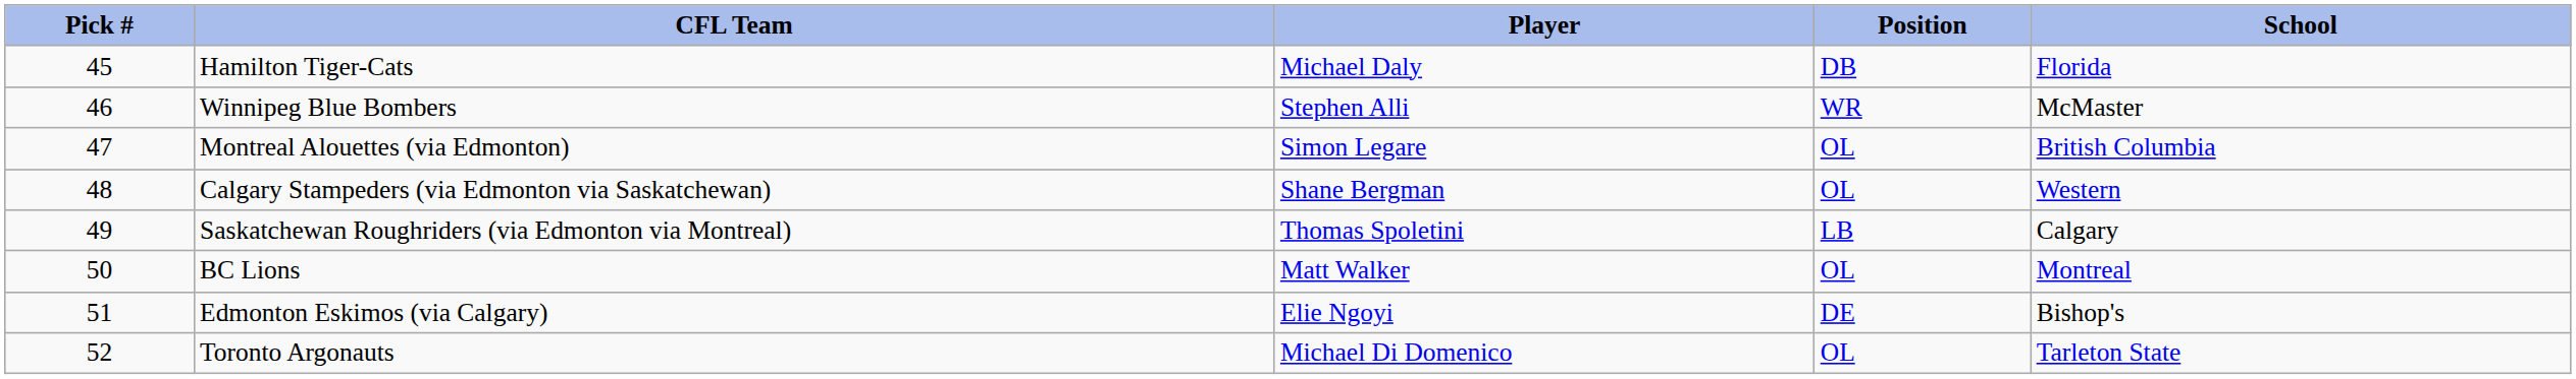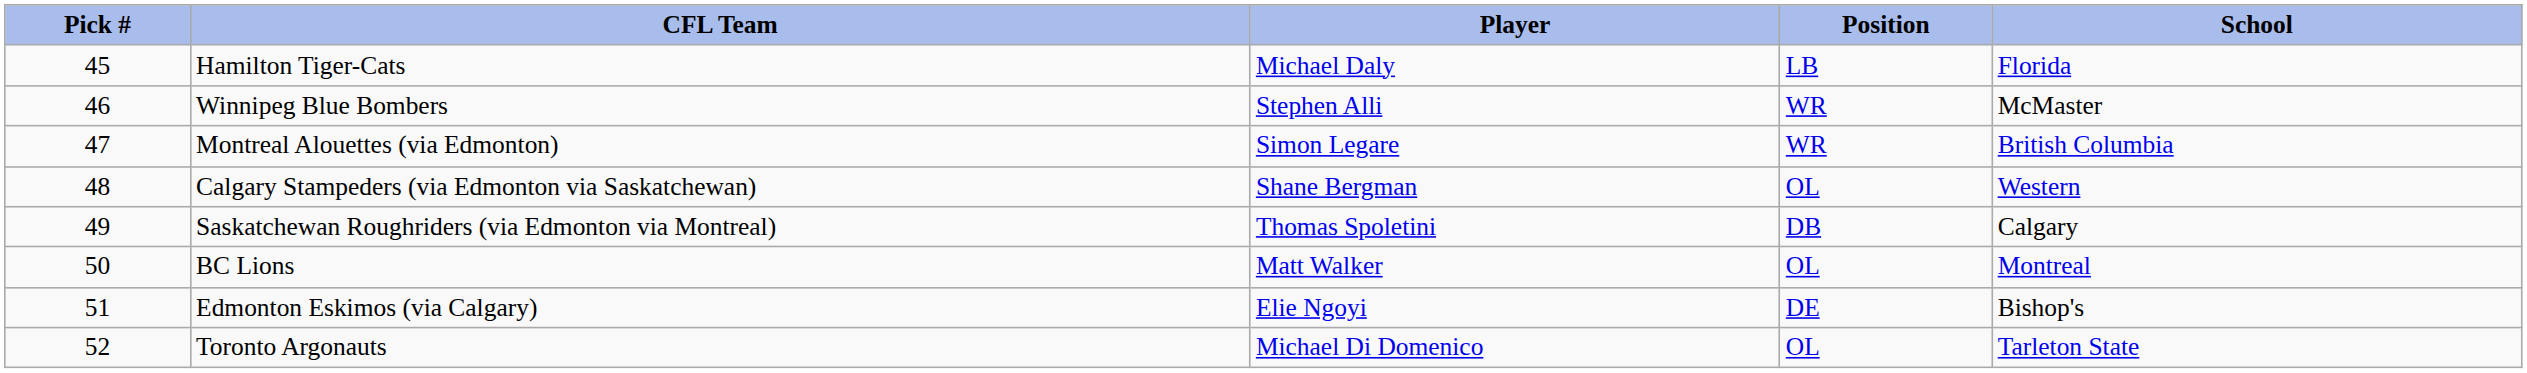Hamilton Tiger-Cats | Position: DB -> LB
Montreal Alouettes (via Edmonton) | Position: OL -> WR
Saskatchewan Roughriders (via Edmonton via Montreal) | Position: LB -> DB
